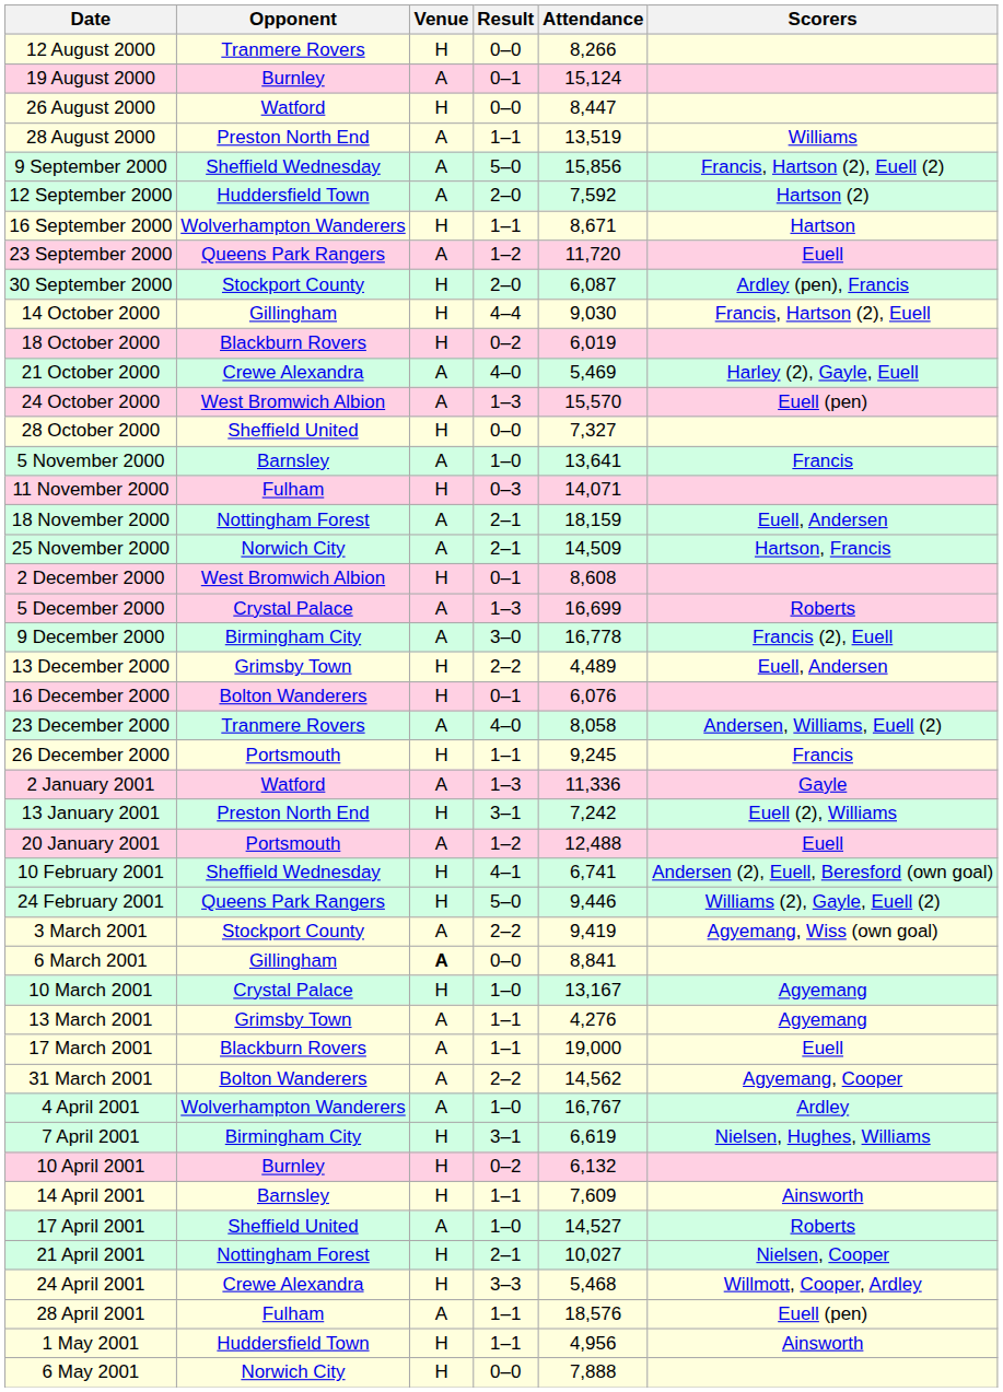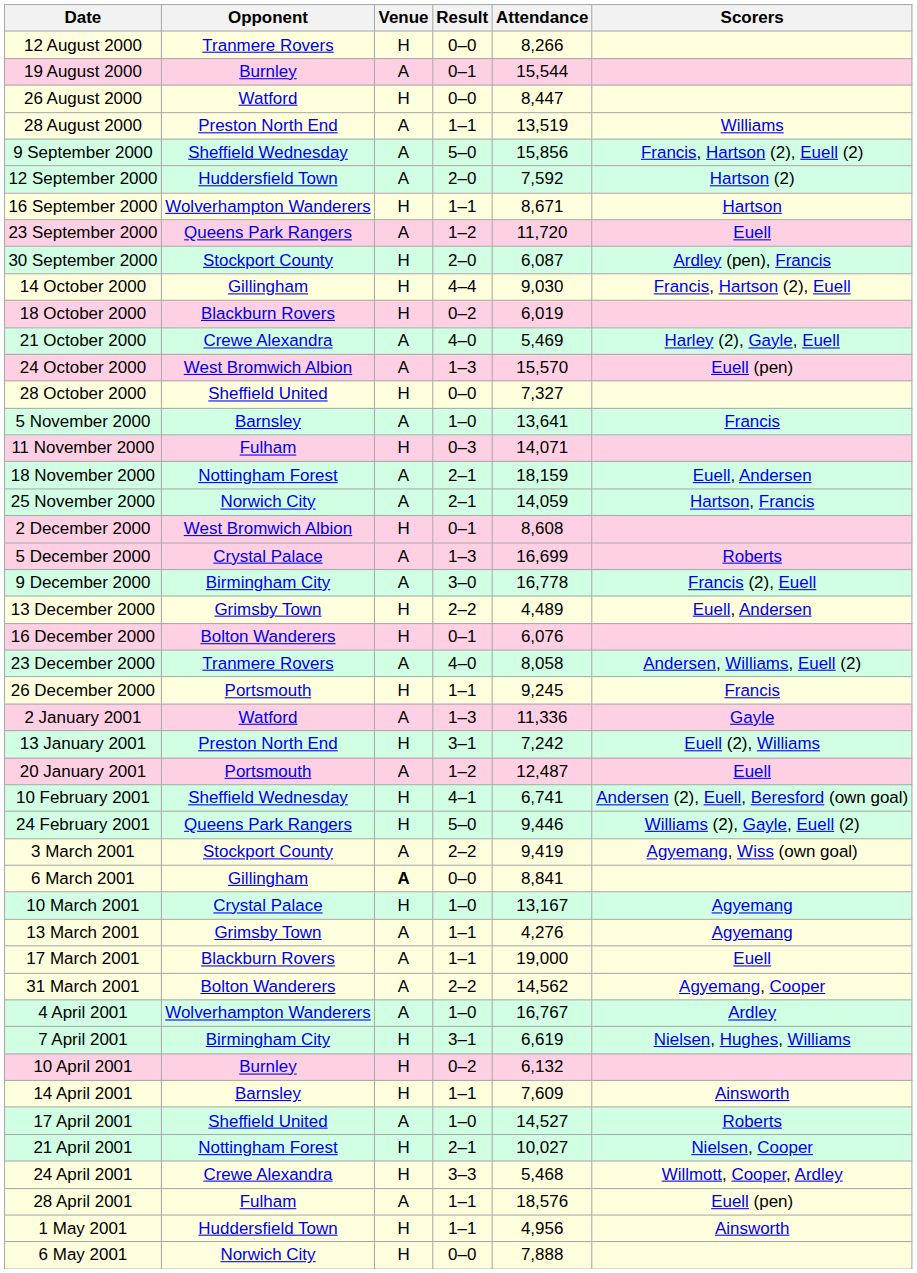19 August 2000 | Attendance: 15,124 -> 15,544
25 November 2000 | Attendance: 14,509 -> 14,059
20 January 2001 | Attendance: 12,488 -> 12,487
